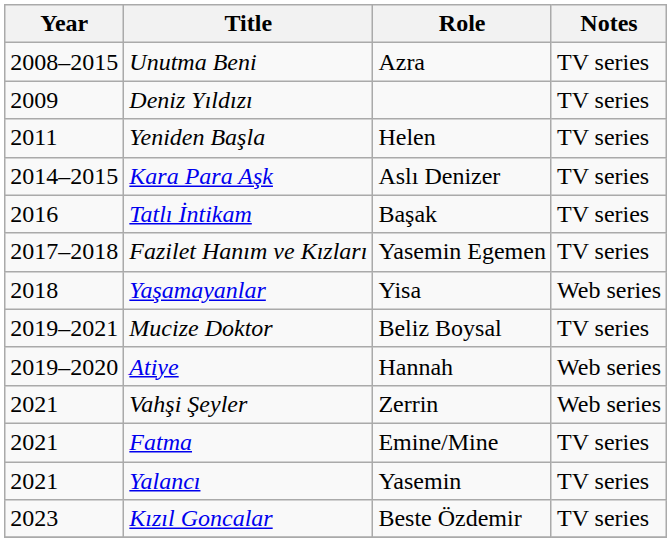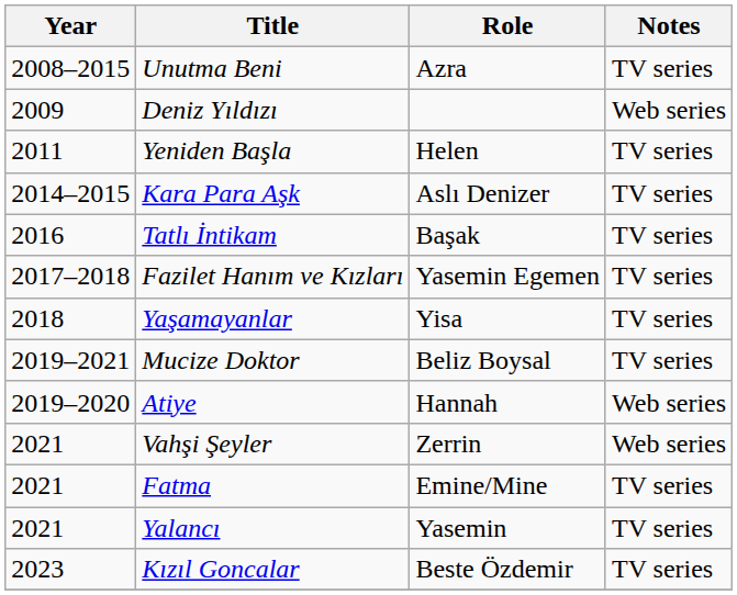Deniz Yıldızı | Notes: TV series -> Web series
Yaşamayanlar | Notes: Web series -> TV series
